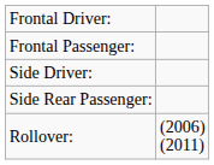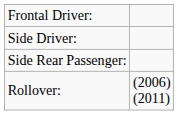- row: Frontal Passenger:
